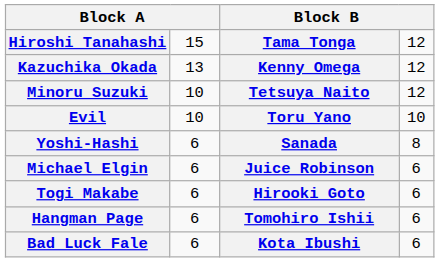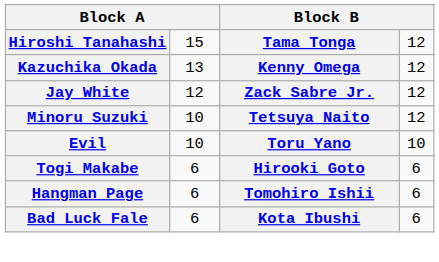+ row: Jay White | 12 | Zack Sabre Jr. | 12
- row: Yoshi-Hashi | 6 | Sanada | 8
- row: Michael Elgin | 6 | Juice Robinson | 6
